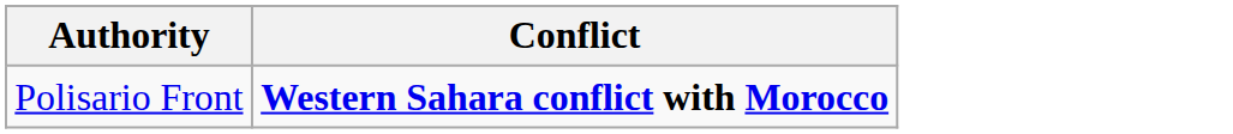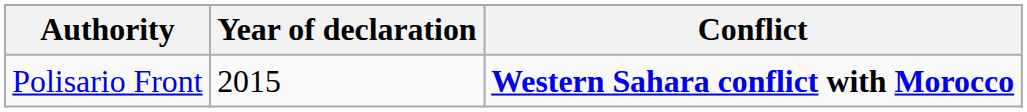+ column: Year of declaration | 2015
